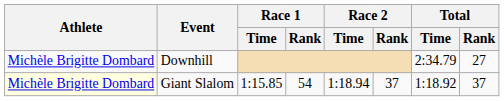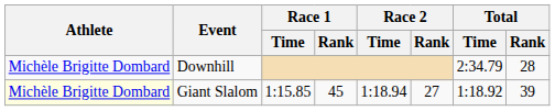Downhill | Total / Rank: 27 -> 28
Giant Slalom | Race 1 / Rank: 54 -> 45
Giant Slalom | Race 2 / Rank: 37 -> 27
Giant Slalom | Total / Rank: 37 -> 39
